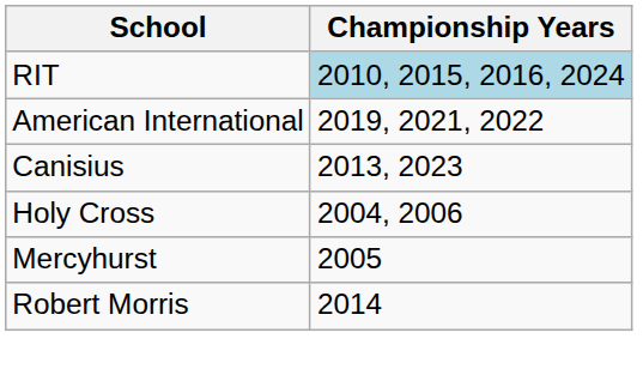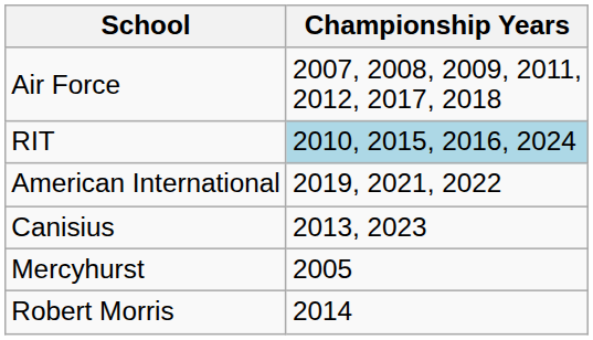+ row: Air Force | 2007, 2008, 2009, 2011, 2012, 2017, 2018
- row: Holy Cross | 2004, 2006
